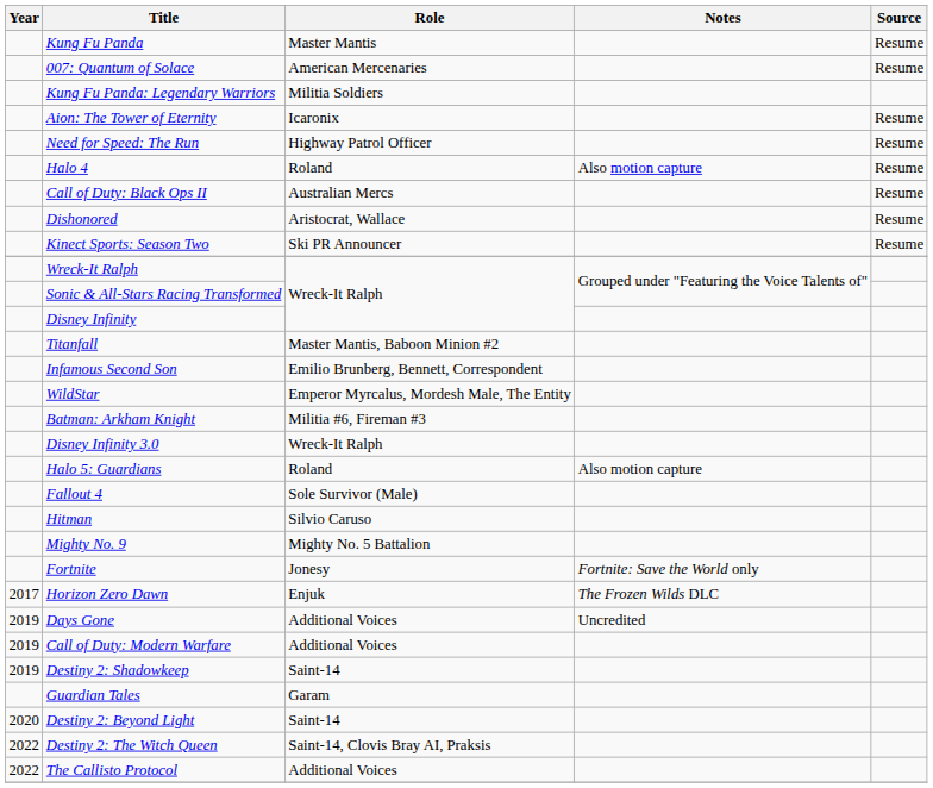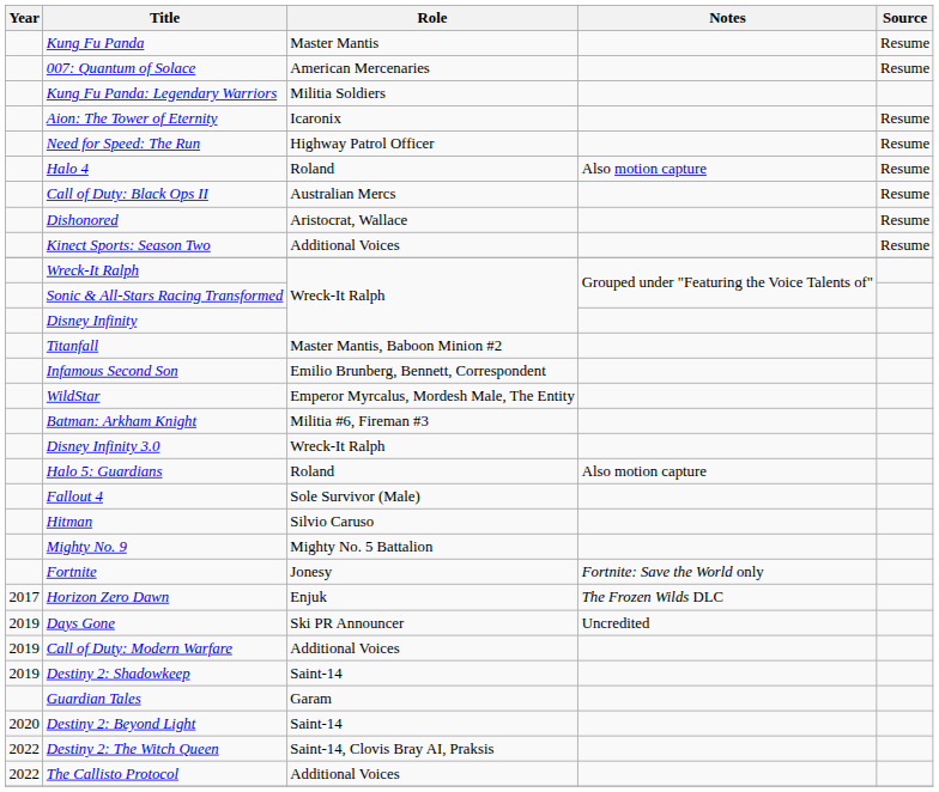Kinect Sports: Season Two | Role: Ski PR Announcer -> Additional Voices
Days Gone | Role: Additional Voices -> Ski PR Announcer
